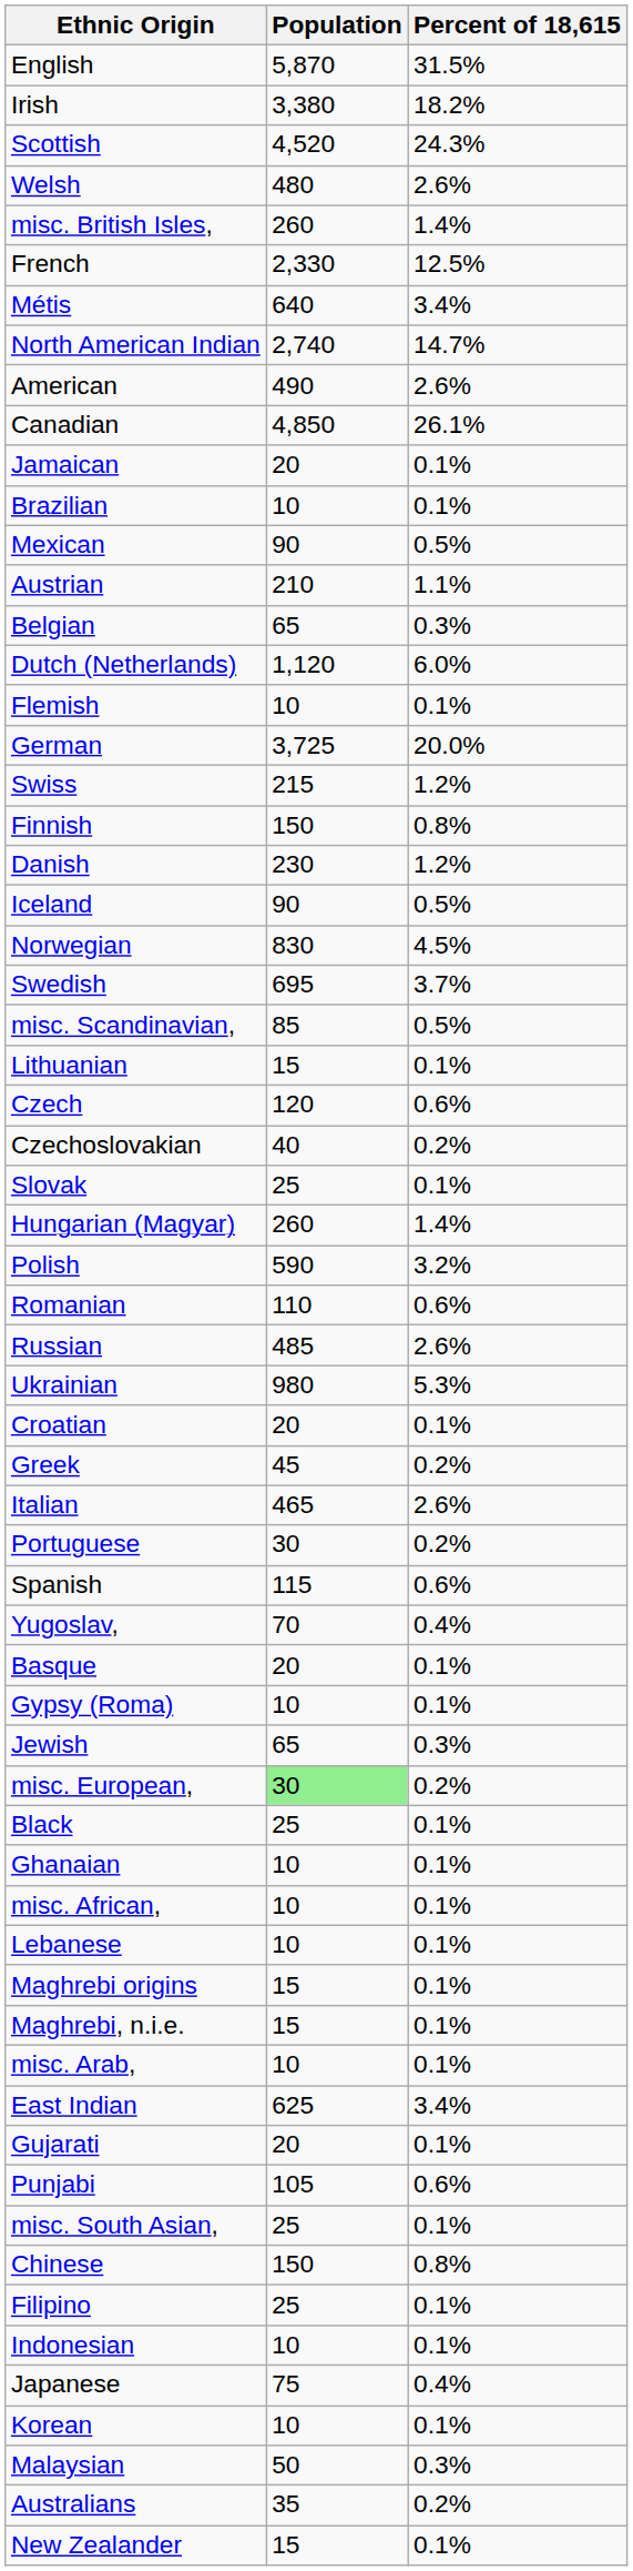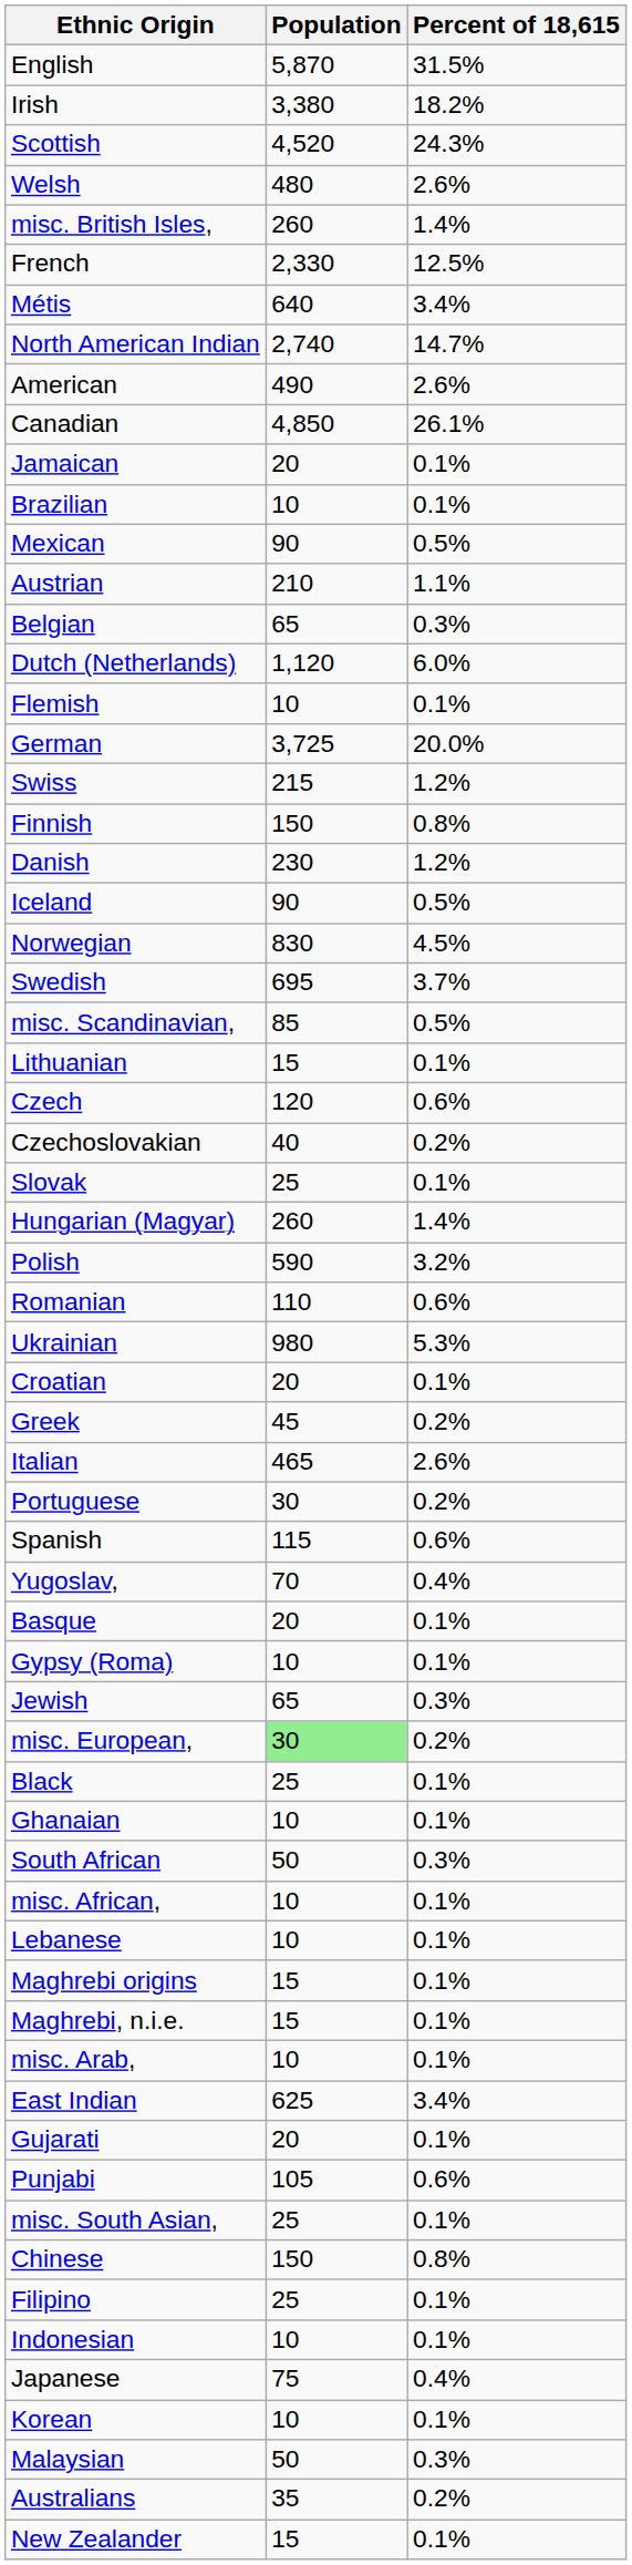- row: Russian | 485 | 2.6%
+ row: South African | 50 | 0.3%
